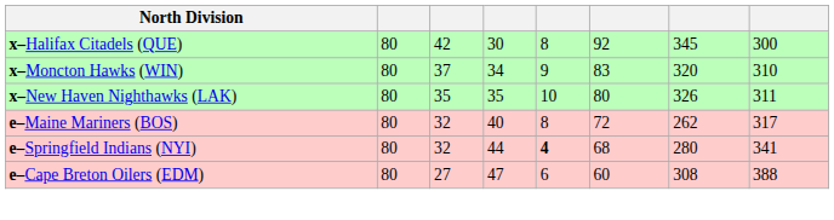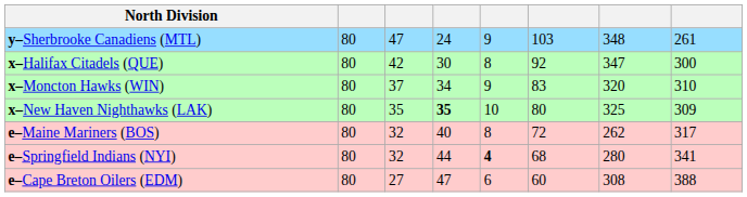+ row: y–Sherbrooke Canadiens (MTL) | 80 | 47 | 24 | 9 | 103 | 348 | 261
x–Halifax Citadels (QUE) | column 7: 345 -> 347
x–New Haven Nighthawks (LAK) | column 4: normal -> bold
x–New Haven Nighthawks (LAK) | column 7: 326 -> 325
x–New Haven Nighthawks (LAK) | column 8: 311 -> 309
